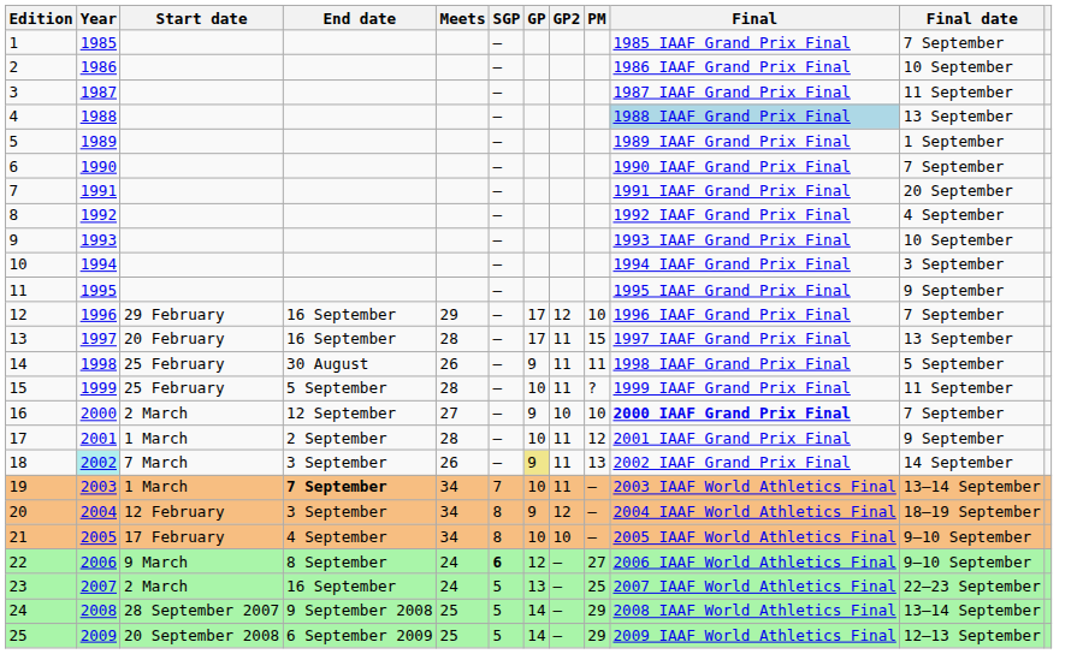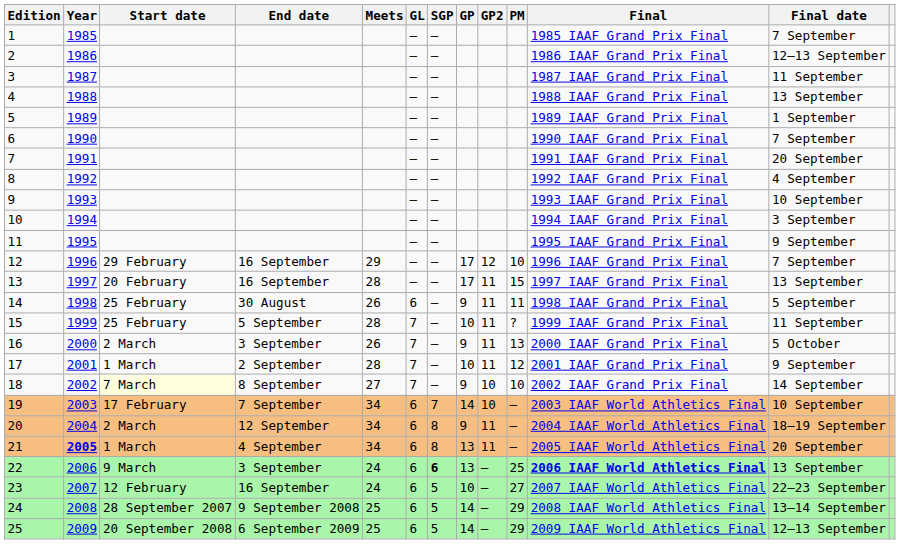+ column: GL | – | – | – | – | – | – | – | – | – | – | – | – | – | 6 | 7 | 7 | 7 | 7 | 6 | 6 | 6 | 6 | 6 | 6 | 6
2 | Final date: 10 September -> 12–13 September
4 | Final: lightblue background -> no background
16 | End date: 12 September -> 3 September
16 | Meets: 27 -> 26
16 | GP2: 10 -> 11
16 | PM: 10 -> 13
16 | Final: bold -> normal
16 | Final date: 7 September -> 5 October
18 | Year: paleturquoise background -> no background
18 | Start date: no background -> lightyellow background
18 | End date: 3 September -> 8 September
18 | Meets: 26 -> 27
18 | GP: khaki background -> no background
18 | GP2: 11 -> 10
18 | PM: 13 -> 10
19 | Start date: 1 March -> 17 February
19 | End date: bold -> normal
19 | GP: 10 -> 14
19 | GP2: 11 -> 10
19 | Final date: 13–14 September -> 10 September
20 | Start date: 12 February -> 2 March
20 | End date: 3 September -> 12 September
20 | GP2: 12 -> 11
21 | Year: normal -> bold
21 | Start date: 17 February -> 1 March
21 | GP: 10 -> 13
21 | GP2: 10 -> 11
21 | Final date: 9–10 September -> 20 September
22 | End date: 8 September -> 3 September
22 | GP: 12 -> 13
22 | PM: 27 -> 25
22 | Final: normal -> bold
22 | Final date: 9–10 September -> 13 September
23 | Start date: 2 March -> 12 February
23 | GP: 13 -> 10
23 | PM: 25 -> 27
